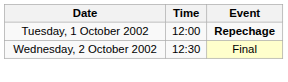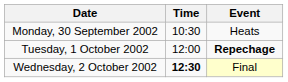+ row: Monday, 30 September 2002 | 10:30 | Heats
Wednesday, 2 October 2002 | Time: normal -> bold
